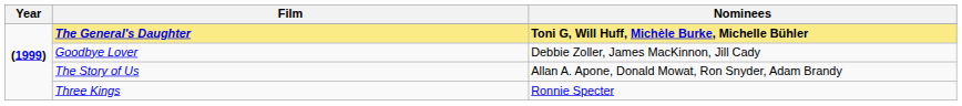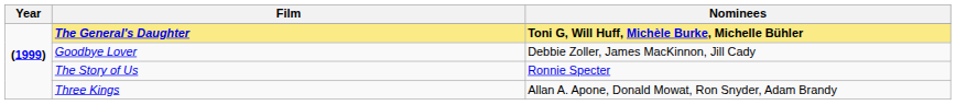The Story of Us | Nominees: Allan A. Apone, Donald Mowat, Ron Snyder, Adam Brandy -> Ronnie Specter
Three Kings | Nominees: Ronnie Specter -> Allan A. Apone, Donald Mowat, Ron Snyder, Adam Brandy
